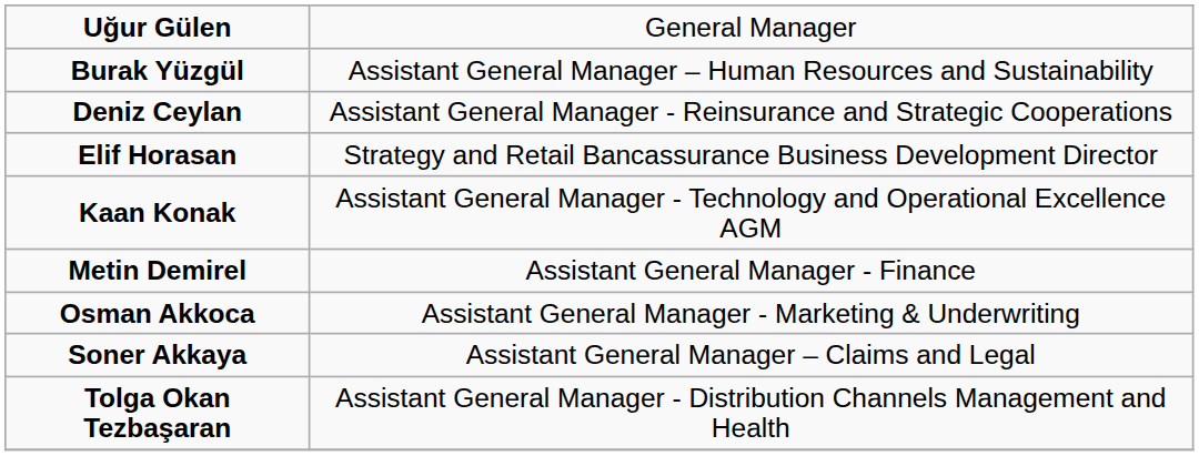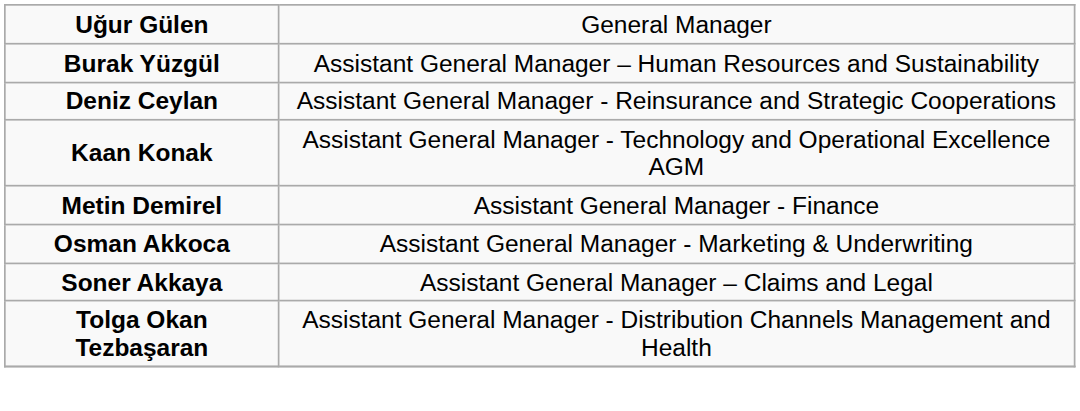- row: Elif Horasan | Strategy and Retail Bancassurance Business Development Director
